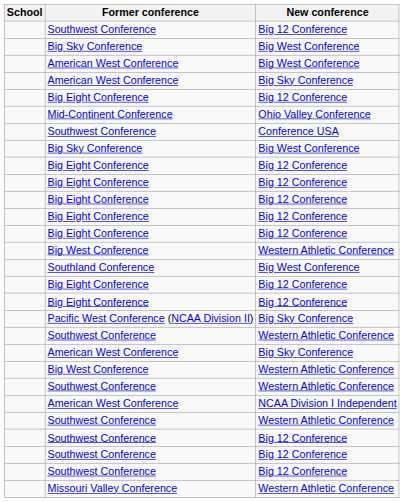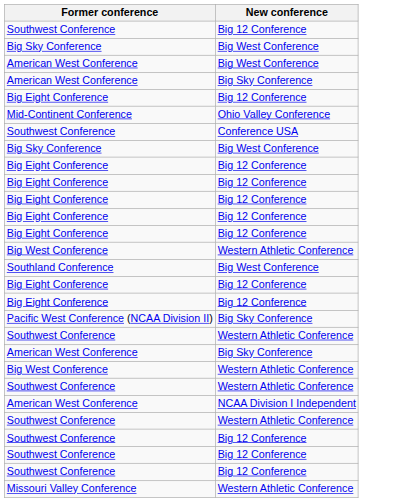- column: School
